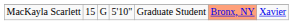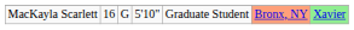MacKayla Scarlett | column 2: 15 -> 16
MacKayla Scarlett | column 7: no background -> lightgreen background
